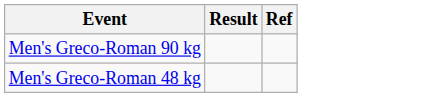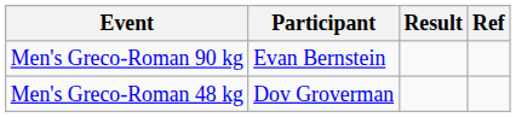+ column: Participant | Evan Bernstein | Dov Groverman
